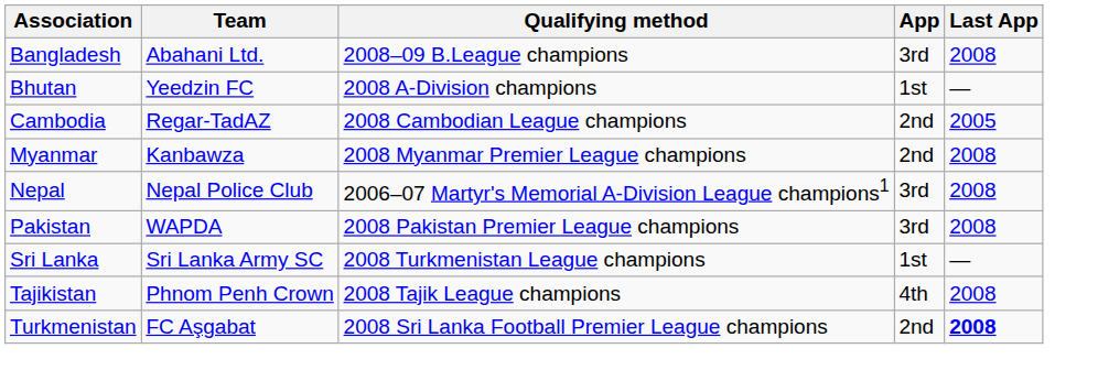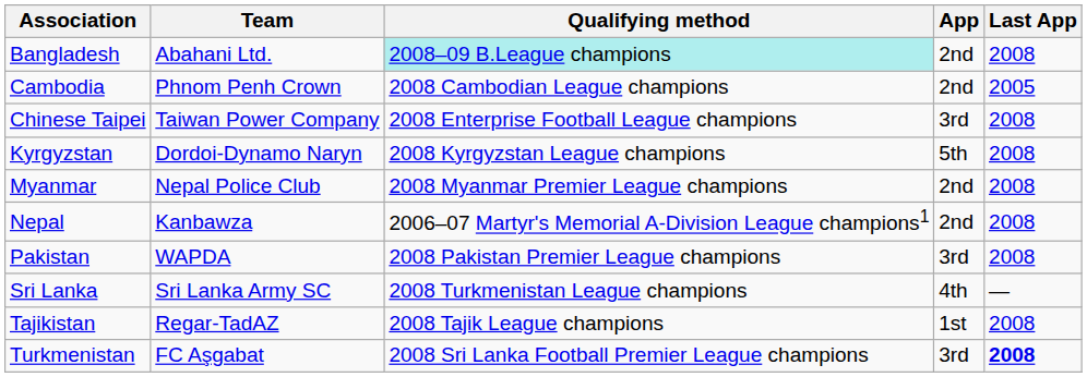Bangladesh | Qualifying method: no background -> paleturquoise background
Bangladesh | App: 3rd -> 2nd
- row: Bhutan | Yeedzin FC | 2008 A-Division champions | 1st | —
Cambodia | Team: Regar-TadAZ -> Phnom Penh Crown
+ row: Chinese Taipei | Taiwan Power Company | 2008 Enterprise Football League champions | 3rd | 2008
+ row: Kyrgyzstan | Dordoi-Dynamo Naryn | 2008 Kyrgyzstan League champions | 5th | 2008
Myanmar | Team: Kanbawza -> Nepal Police Club
Nepal | Team: Nepal Police Club -> Kanbawza
Nepal | App: 3rd -> 2nd
Sri Lanka | App: 1st -> 4th
Tajikistan | Team: Phnom Penh Crown -> Regar-TadAZ
Tajikistan | App: 4th -> 1st
Turkmenistan | App: 2nd -> 3rd
